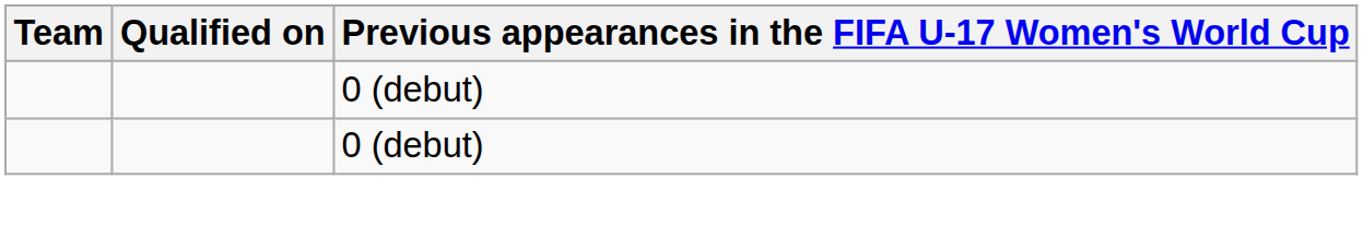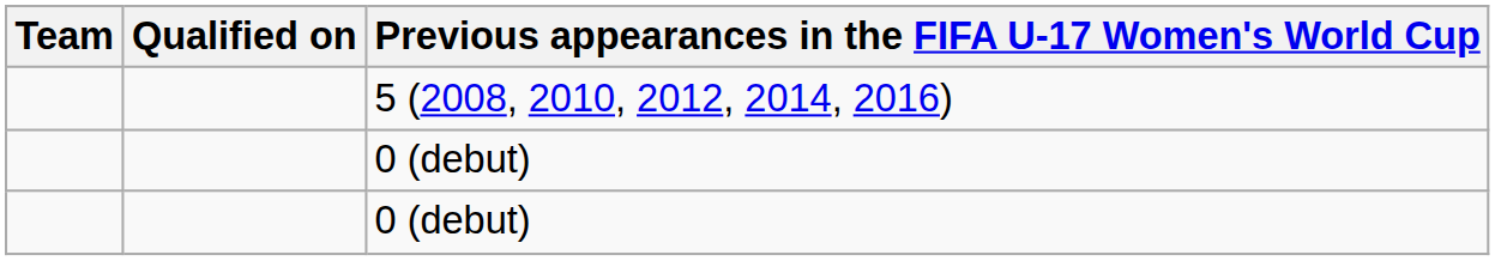+ row: 5 (2008, 2010, 2012, 2014, 2016)
